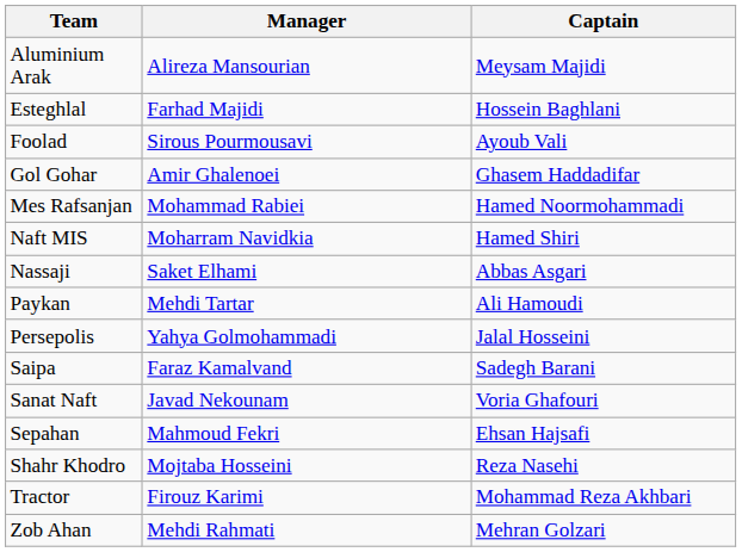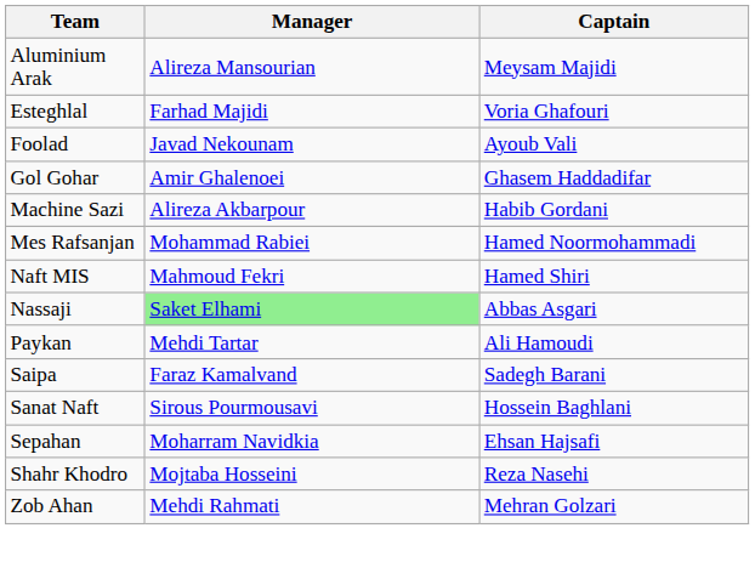Esteghlal | Captain: Hossein Baghlani -> Voria Ghafouri
Foolad | Manager: Sirous Pourmousavi -> Javad Nekounam
+ row: Machine Sazi | Alireza Akbarpour | Habib Gordani
Naft MIS | Manager: Moharram Navidkia -> Mahmoud Fekri
Nassaji | Manager: no background -> lightgreen background
- row: Persepolis | Yahya Golmohammadi | Jalal Hosseini
Sanat Naft | Manager: Javad Nekounam -> Sirous Pourmousavi
Sanat Naft | Captain: Voria Ghafouri -> Hossein Baghlani
Sepahan | Manager: Mahmoud Fekri -> Moharram Navidkia
- row: Tractor | Firouz Karimi | Mohammad Reza Akhbari
